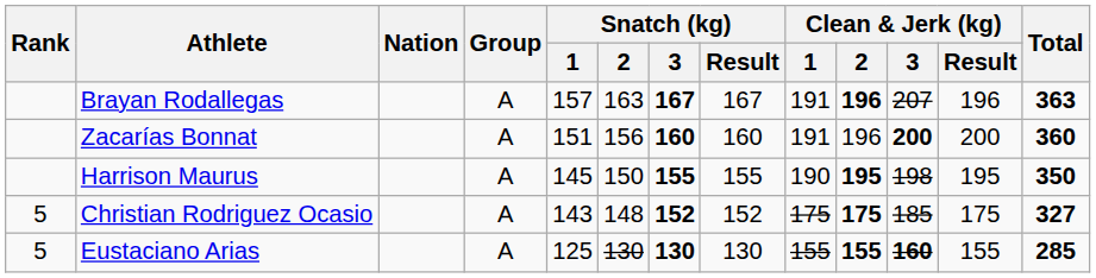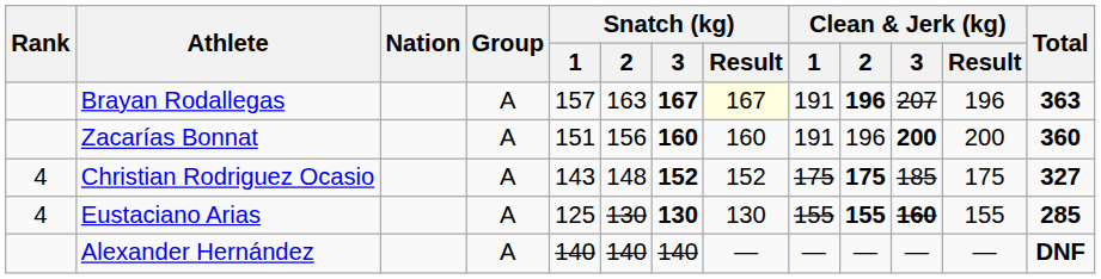Brayan Rodallegas | Snatch (kg) / Result: no background -> lightyellow background
- row: Harrison Maurus | A | 145 | 150 | 155 | 155 | 190 | 195 | 198 | 195 | 350
Christian Rodriguez Ocasio | Rank: 5 -> 4
Eustaciano Arias | Rank: 5 -> 4
+ row: Alexander Hernández | A | 140 | 140 | 140 | — | — | — | — | — | DNF
